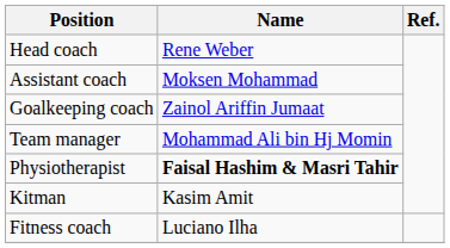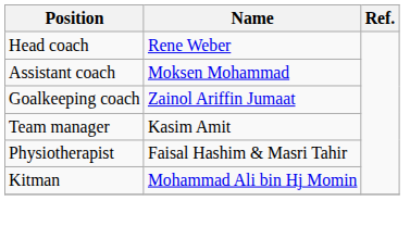Team manager | Name: Mohammad Ali bin Hj Momin -> Kasim Amit
Physiotherapist | Name: bold -> normal
Kitman | Name: Kasim Amit -> Mohammad Ali bin Hj Momin
- row: Fitness coach | Luciano Ilha
